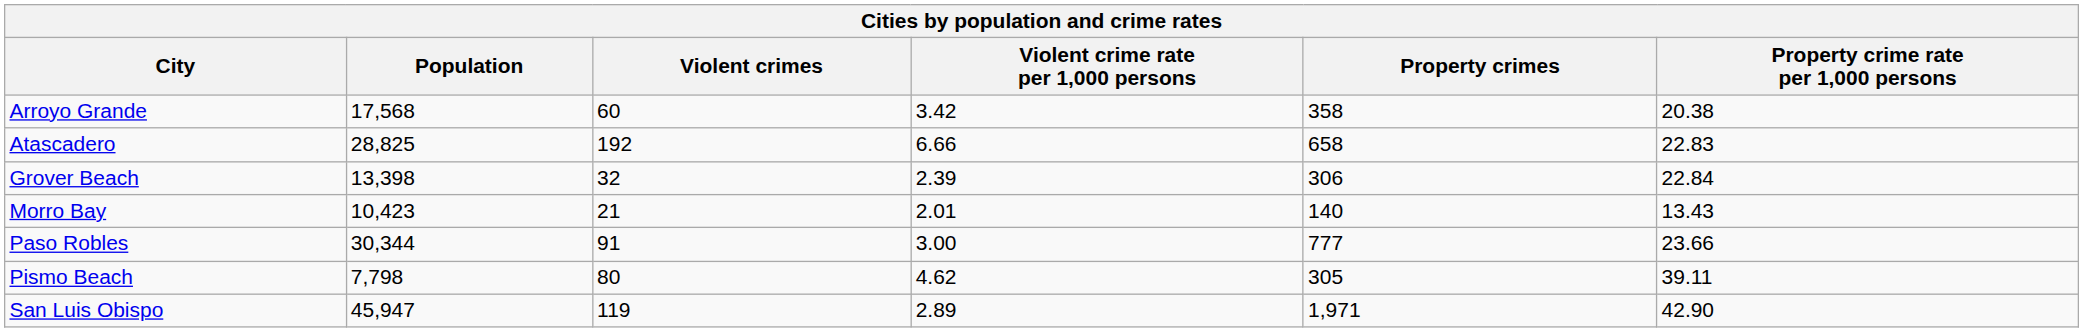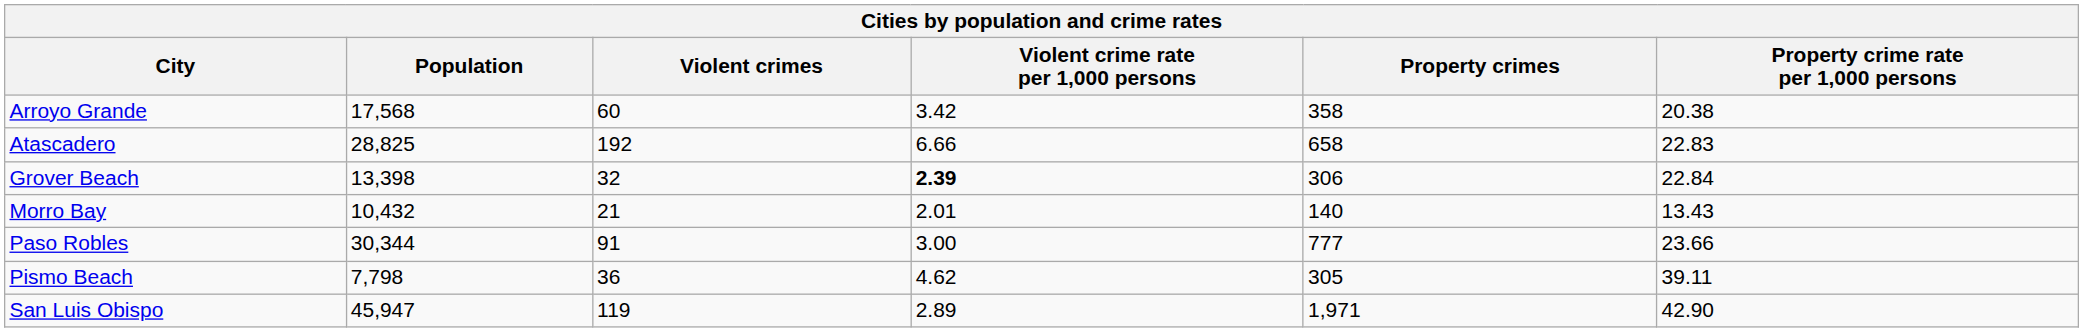Grover Beach | Violent crime rate per 1,000 persons: normal -> bold
Morro Bay | Population: 10,423 -> 10,432
Pismo Beach | Violent crimes: 80 -> 36
